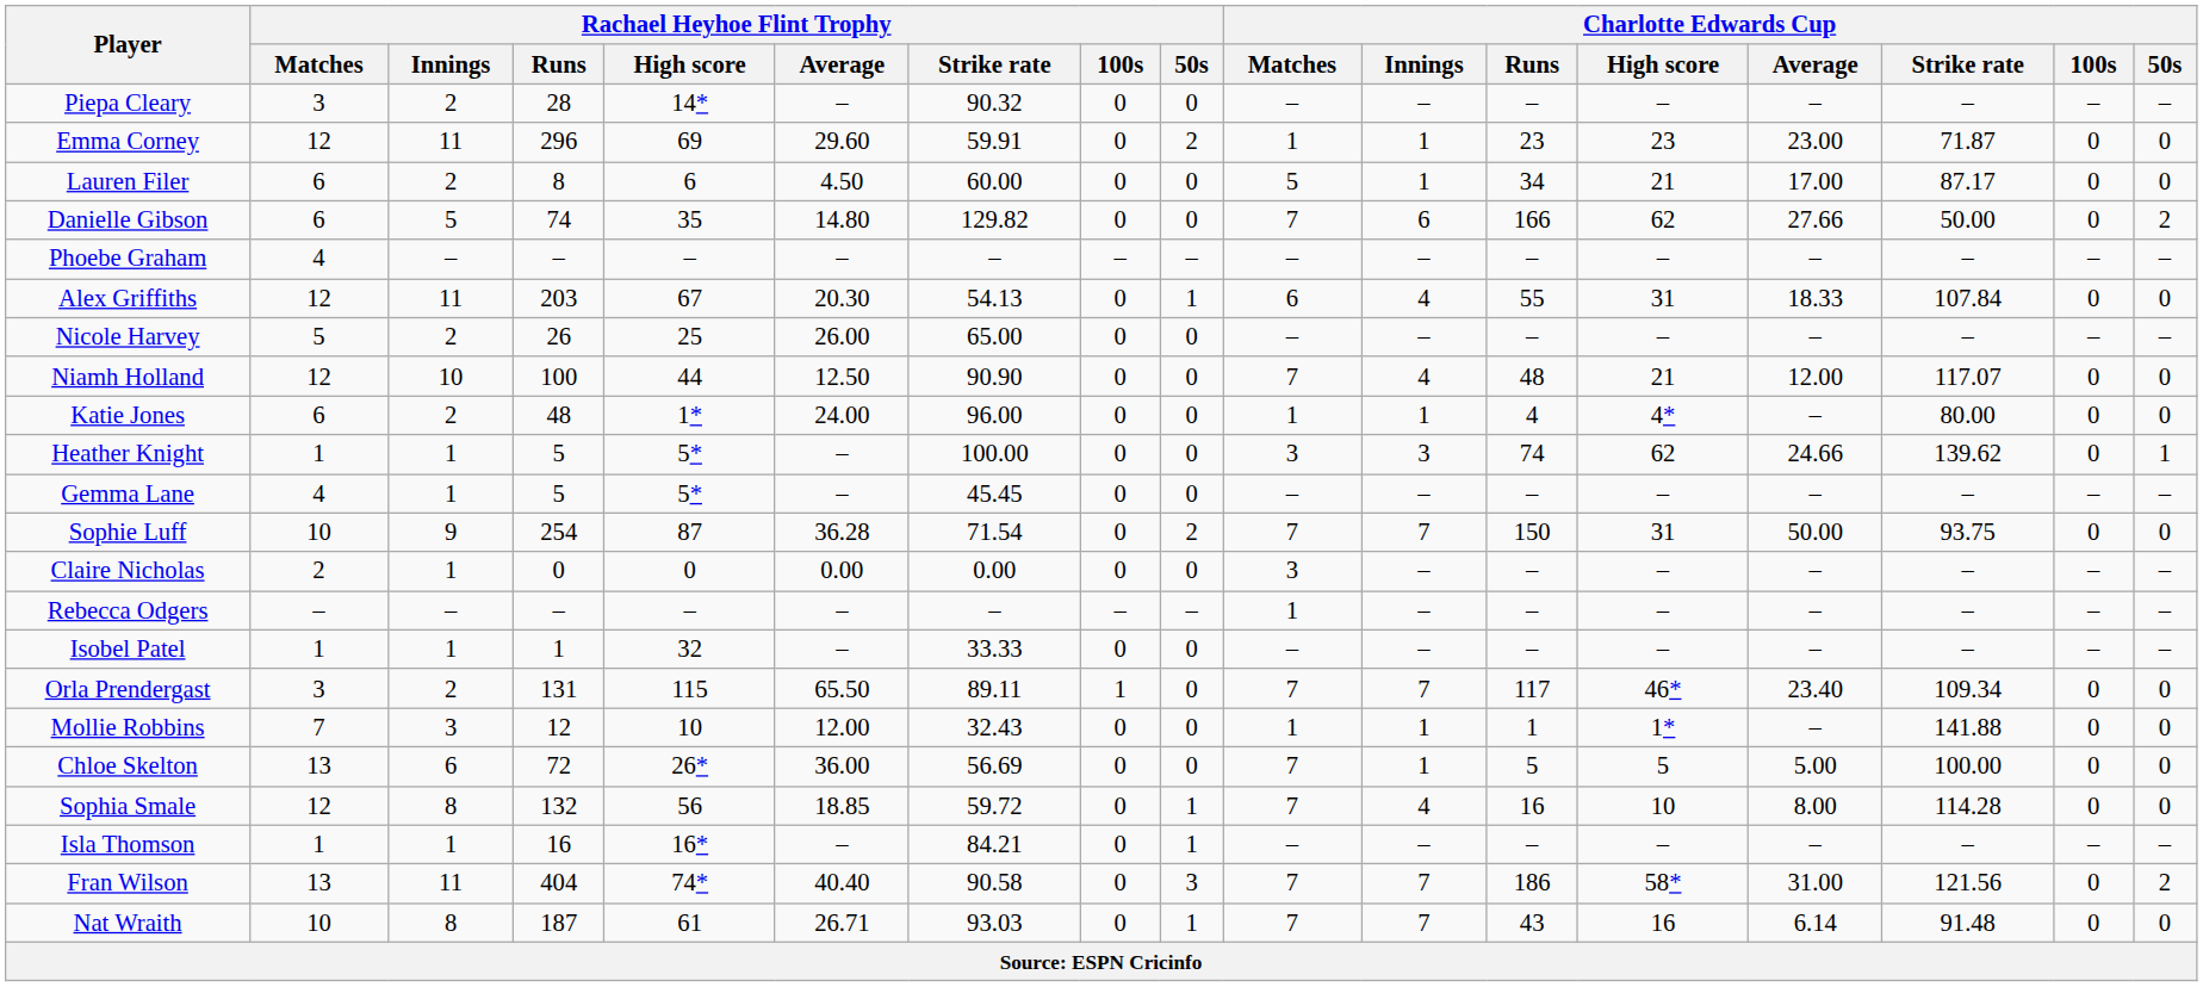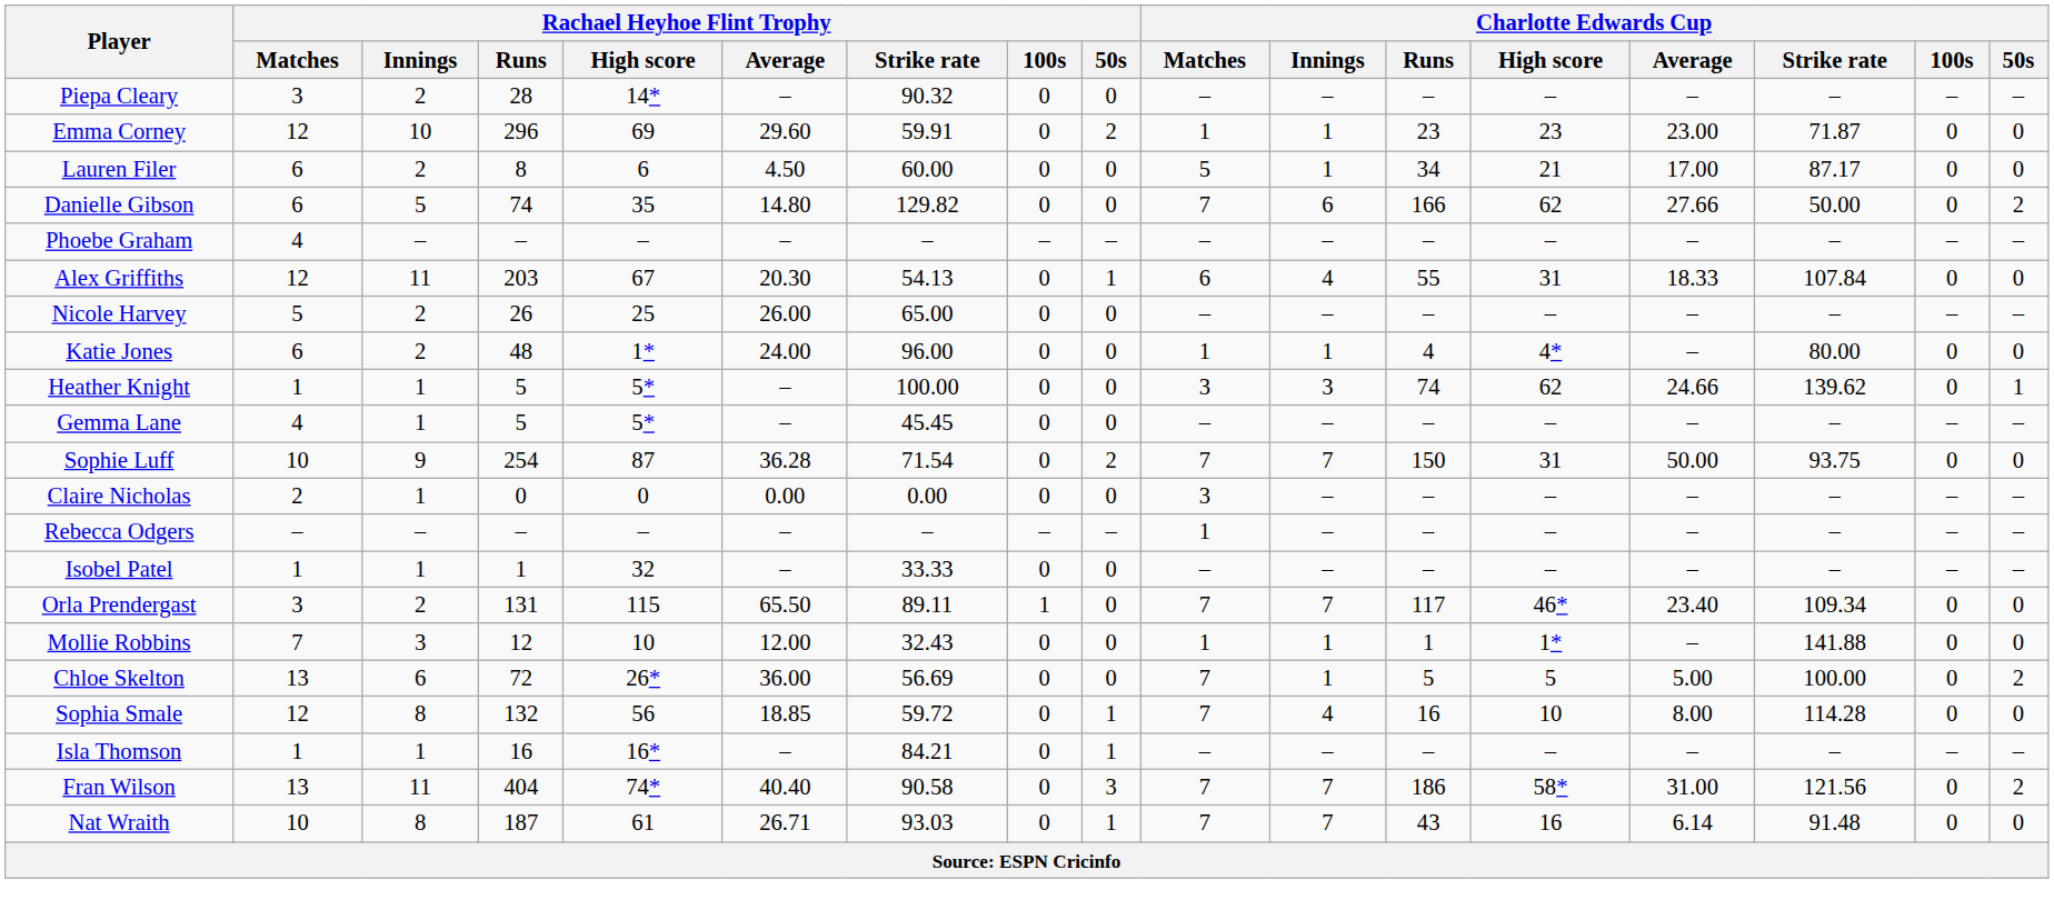Emma Corney | Rachael Heyhoe Flint Trophy / Innings: 11 -> 10
- row: Niamh Holland | 12 | 10 | 100 | 44 | 12.50 | 90.90 | 0 | 0 | 7 | 4 | 48 | 21 | 12.00 | 117.07 | 0 | 0
Chloe Skelton | Charlotte Edwards Cup / 50s: 0 -> 2
